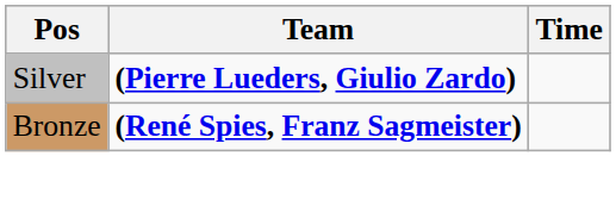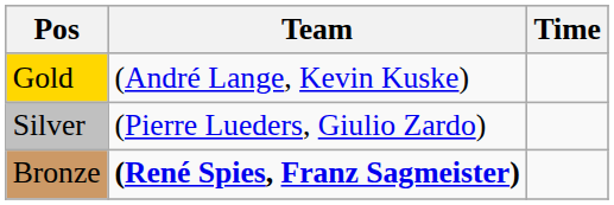+ row: Gold | (André Lange, Kevin Kuske)
Silver | Team: bold -> normal
